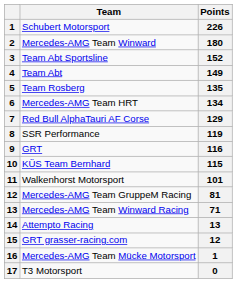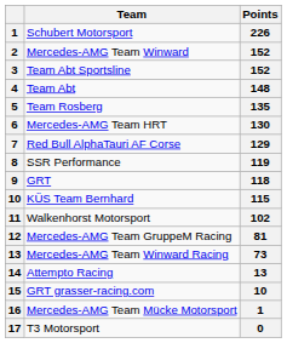Mercedes-AMG Team Winward | Points: 180 -> 152
Team Abt | Points: 149 -> 148
Mercedes-AMG Team HRT | Points: 134 -> 130
GRT | Points: 116 -> 118
Walkenhorst Motorsport | Points: 101 -> 102
Mercedes-AMG Team Winward Racing | Points: 71 -> 73
GRT grasser-racing.com | Points: 12 -> 10
